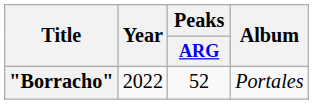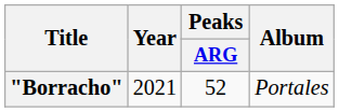"Borracho" | Year: 2022 -> 2021
